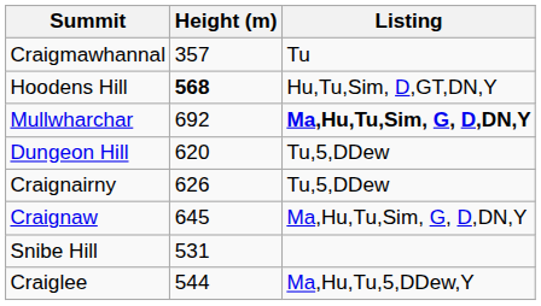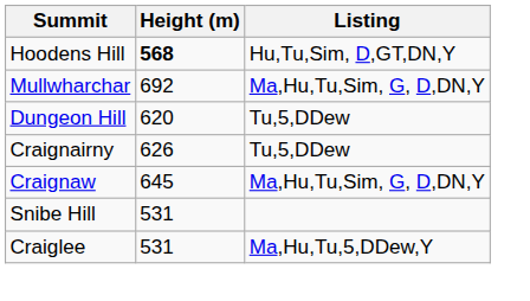- row: Craigmawhannal | 357 | Tu
Mullwharchar | Listing: bold -> normal
Craiglee | Height (m): 544 -> 531
